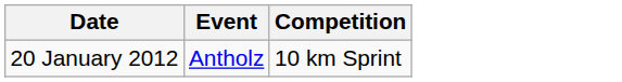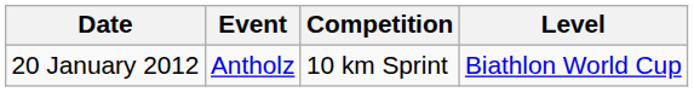+ column: Level | Biathlon World Cup
